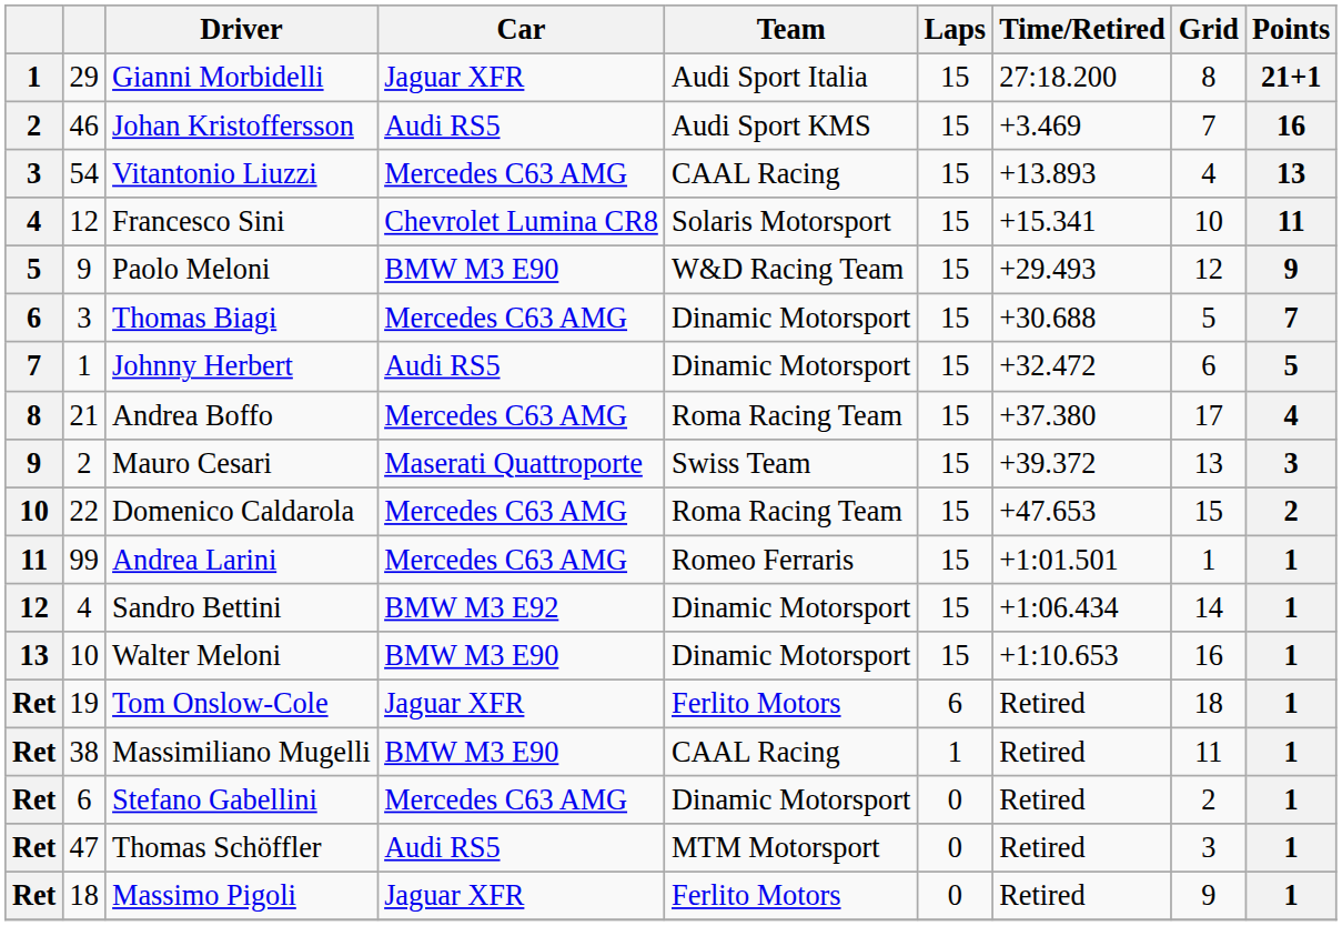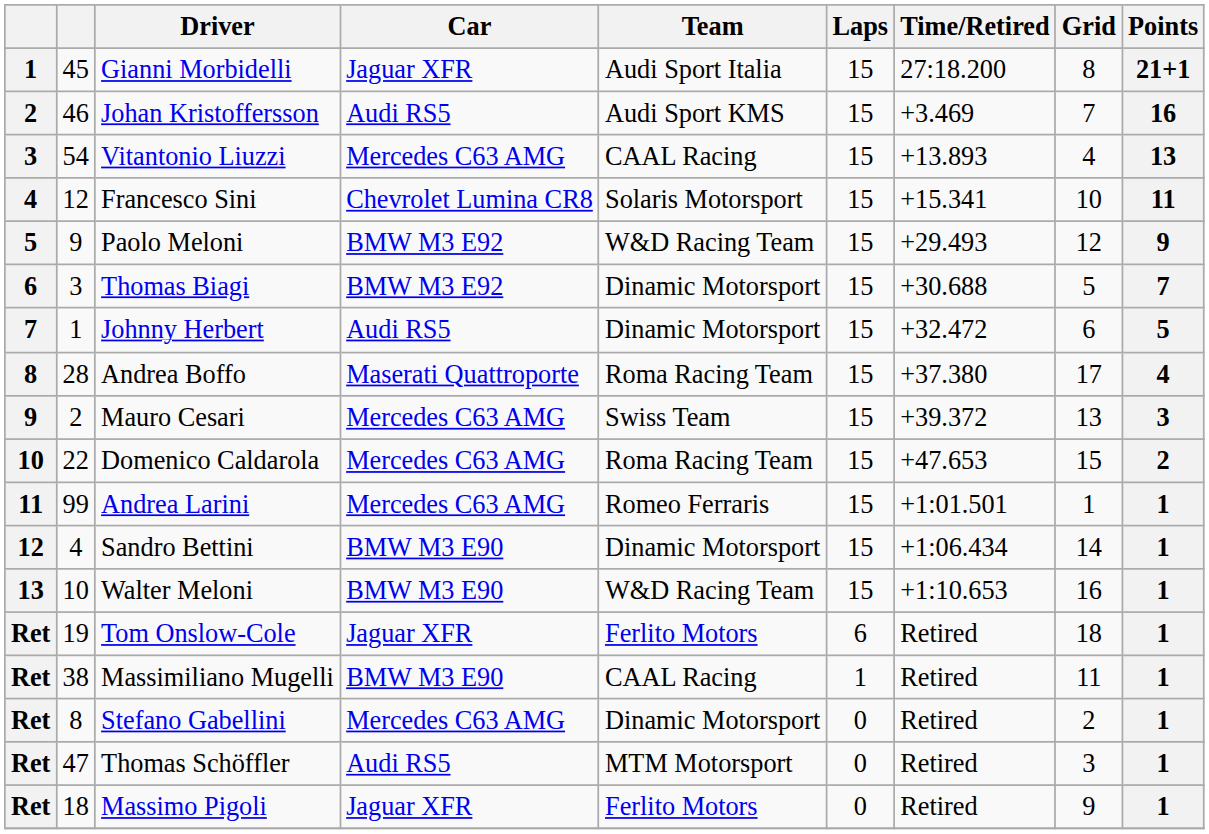Gianni Morbidelli | column 2: 29 -> 45
Paolo Meloni | Car: BMW M3 E90 -> BMW M3 E92
Thomas Biagi | Car: Mercedes C63 AMG -> BMW M3 E92
Andrea Boffo | column 2: 21 -> 28
Andrea Boffo | Car: Mercedes C63 AMG -> Maserati Quattroporte
Mauro Cesari | Car: Maserati Quattroporte -> Mercedes C63 AMG
Sandro Bettini | Car: BMW M3 E92 -> BMW M3 E90
Walter Meloni | Team: Dinamic Motorsport -> W&D Racing Team
Stefano Gabellini | column 2: 6 -> 8
